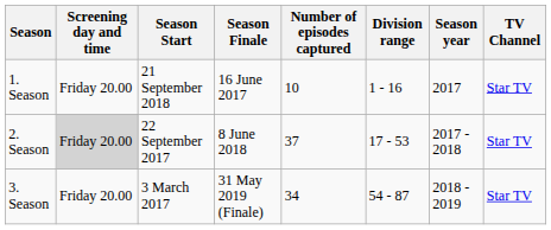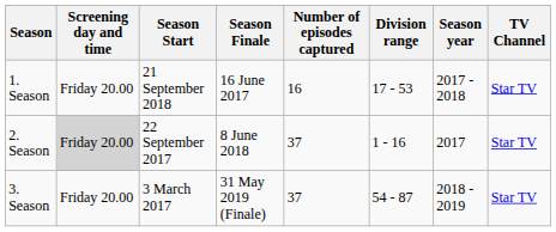1. Season | Number of episodes captured: 10 -> 16
1. Season | Division range: 1 - 16 -> 17 - 53
1. Season | Season year: 2017 -> 2017 - 2018
2. Season | Division range: 17 - 53 -> 1 - 16
2. Season | Season year: 2017 - 2018 -> 2017
3. Season | Number of episodes captured: 34 -> 37
